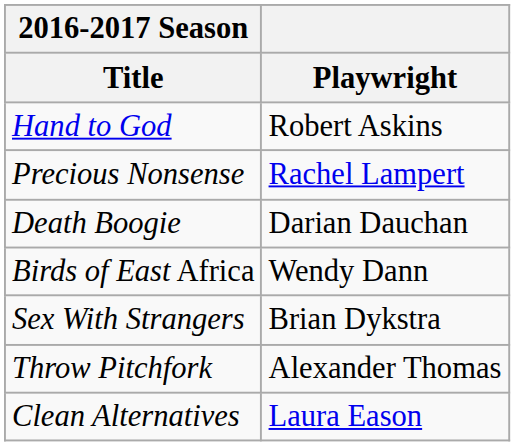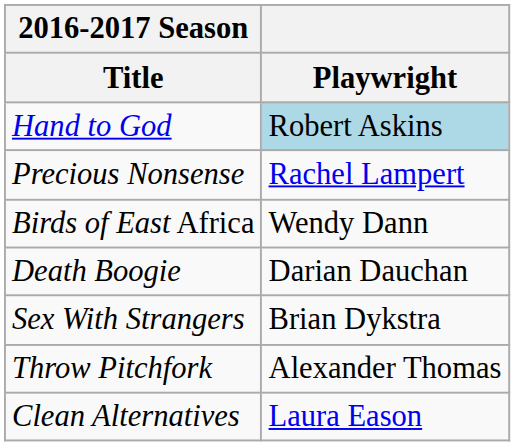Hand to God | Playwright: no background -> lightblue background
rows swapped: Death Boogie <-> Birds of East Africa
